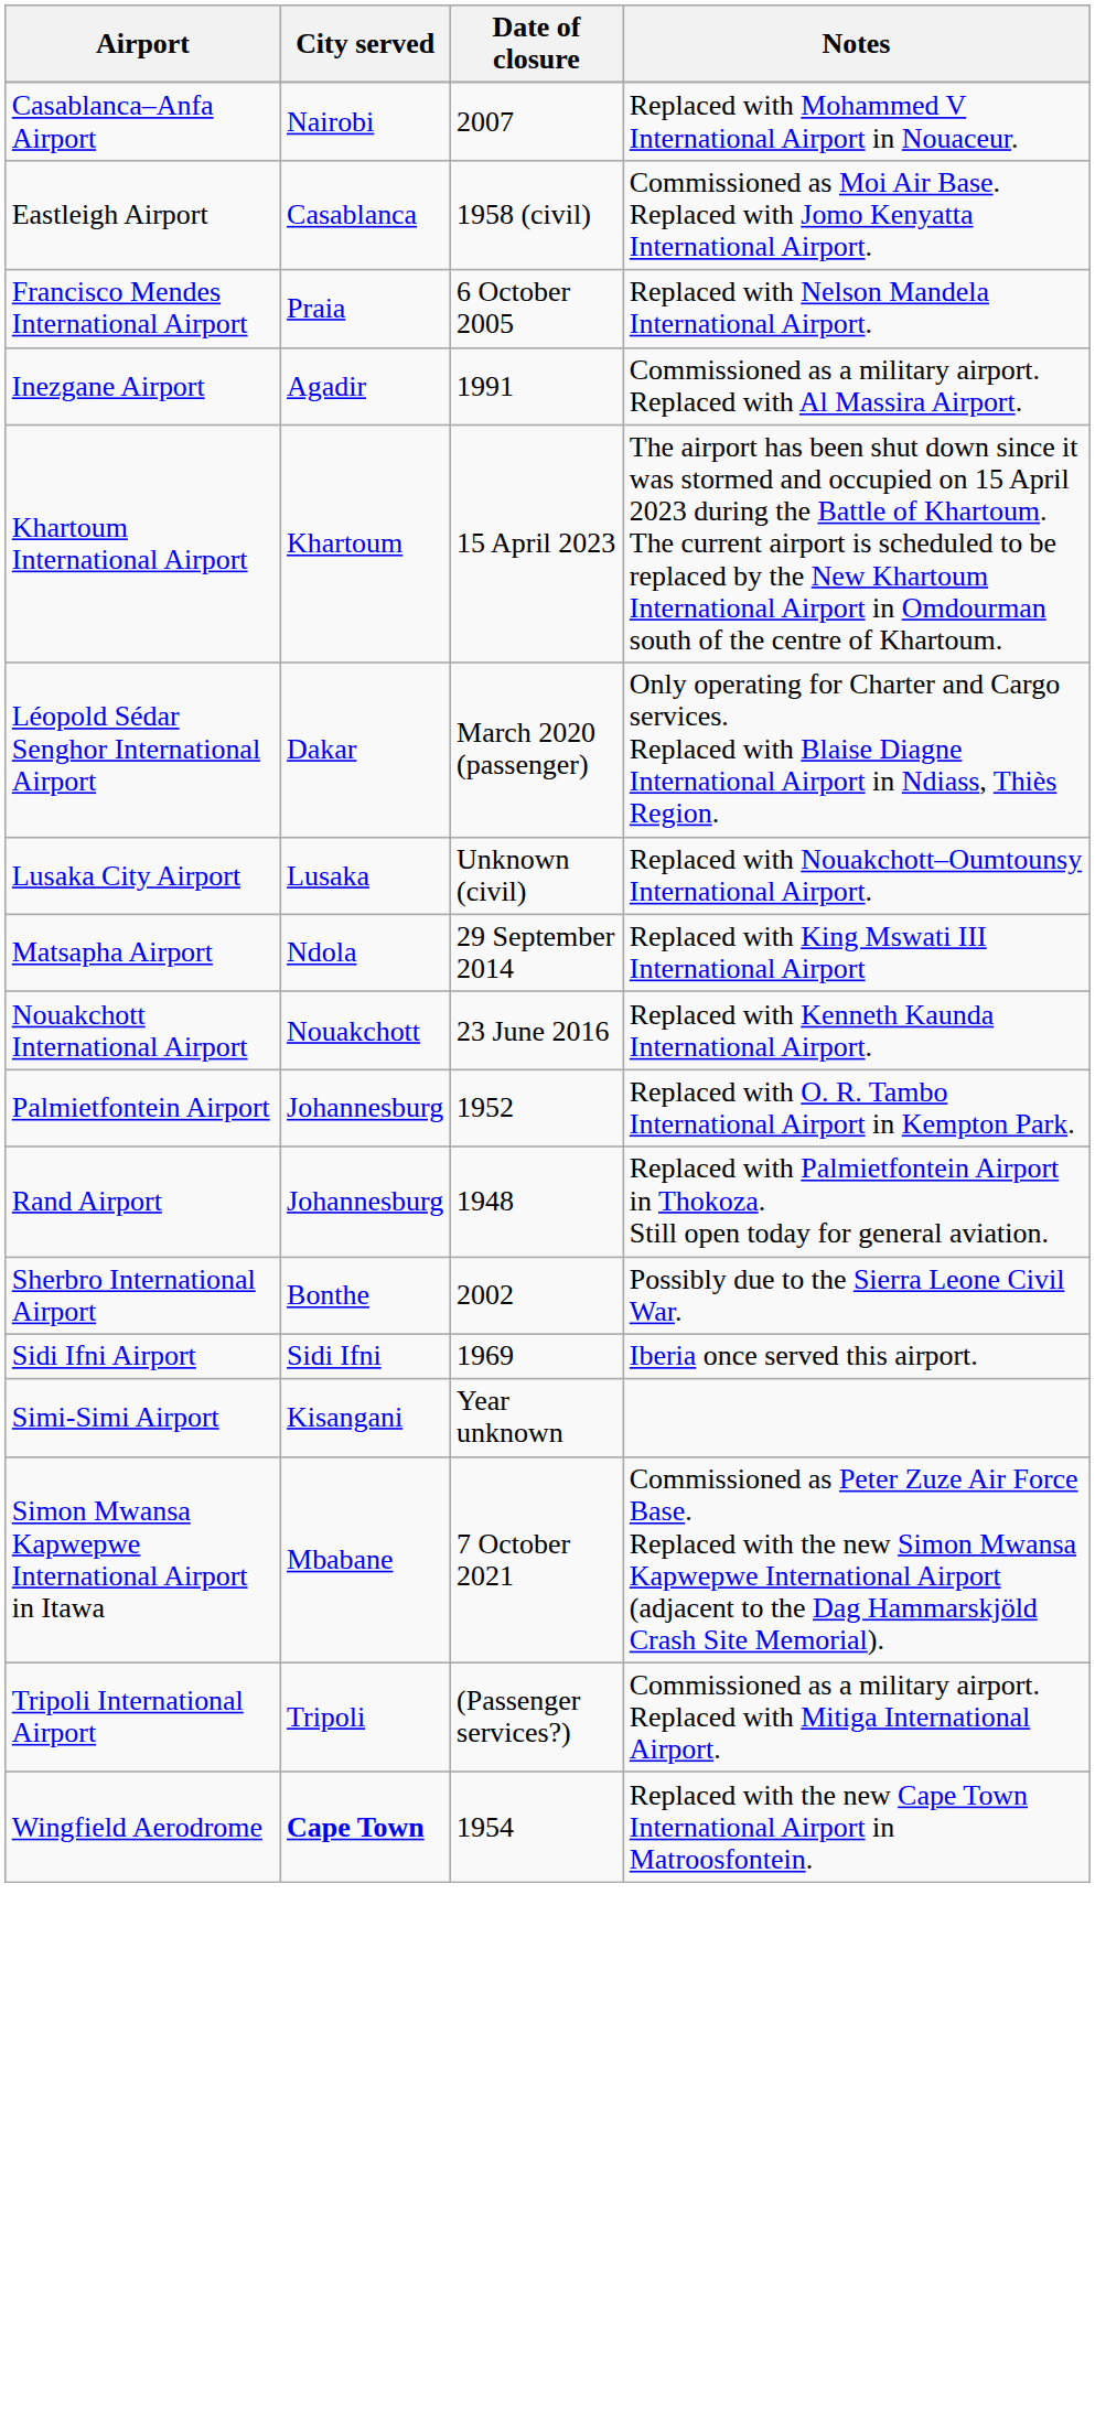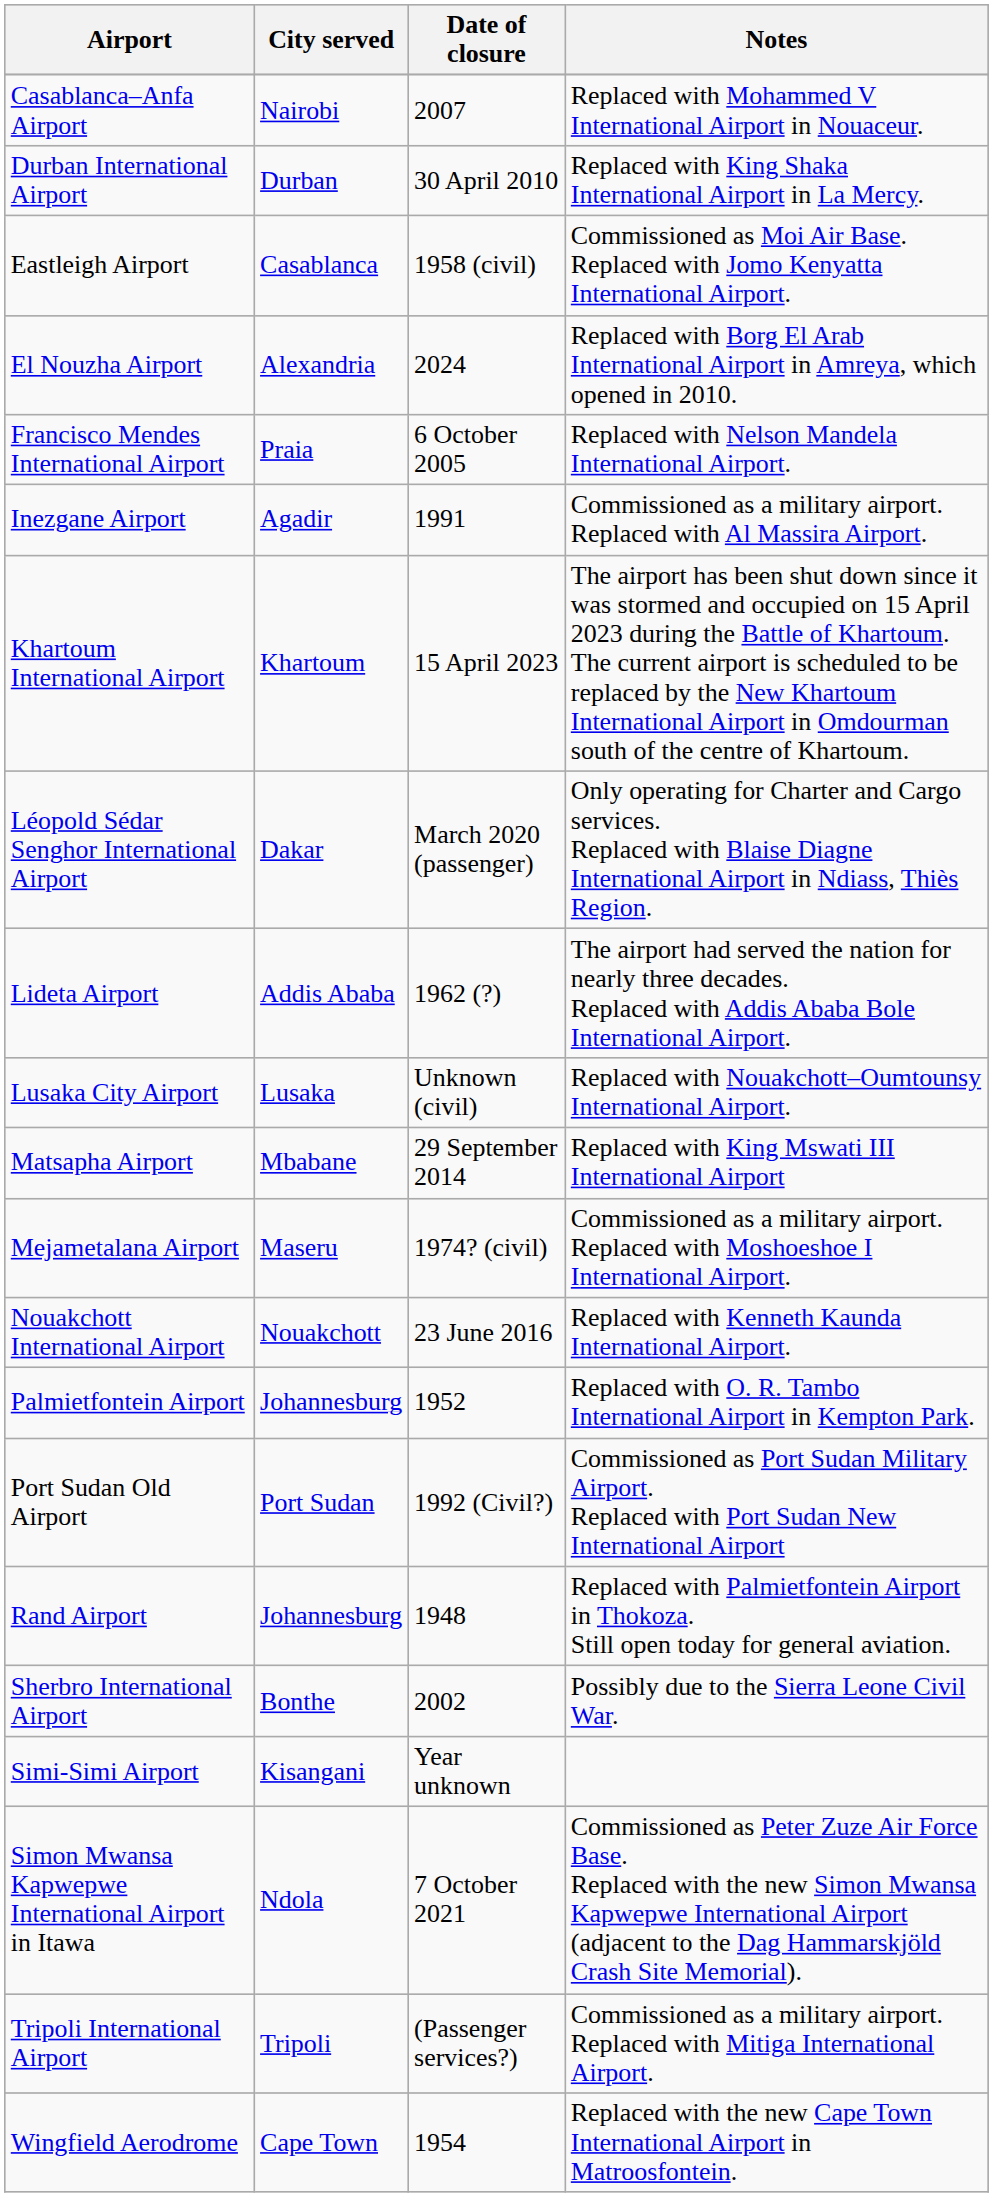+ row: Durban International Airport | Durban | 30 April 2010 | Replaced with King Shaka International Airport in La Mercy.
+ row: El Nouzha Airport | Alexandria | 2024 | Replaced with Borg El Arab International Airport in Amreya, which opened in 2010.
+ row: Lideta Airport | Addis Ababa | 1962 (?) | The airport had served the nation for nearly three decades. Replaced with Addis Ababa Bole International Airport.
Matsapha Airport | City served: Ndola -> Mbabane
+ row: Mejametalana Airport | Maseru | 1974? (civil) | Commissioned as a military airport. Replaced with Moshoeshoe I International Airport.
+ row: Port Sudan Old Airport | Port Sudan | 1992 (Civil?) | Commissioned as Port Sudan Military Airport. Replaced with Port Sudan New International Airport
- row: Sidi Ifni Airport | Sidi Ifni | 1969 | Iberia once served this airport.
Simon Mwansa Kapwepwe International Airport in Itawa | City served: Mbabane -> Ndola
Wingfield Aerodrome | City served: bold -> normal
